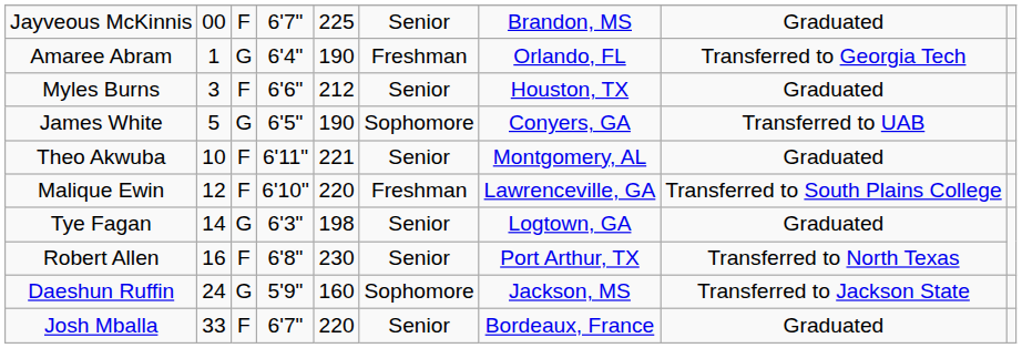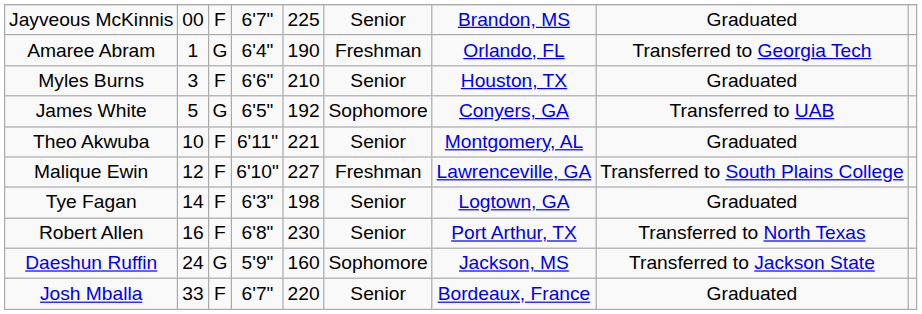Myles Burns | column 5: 212 -> 210
James White | column 5: 190 -> 192
Malique Ewin | column 5: 220 -> 227
Tye Fagan | column 3: G -> F
